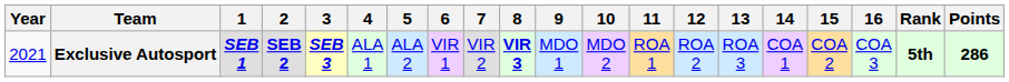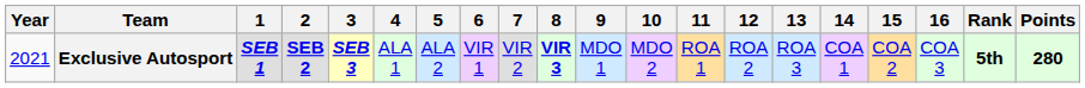Exclusive Autosport | Points: 286 -> 280
